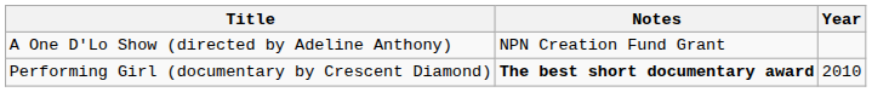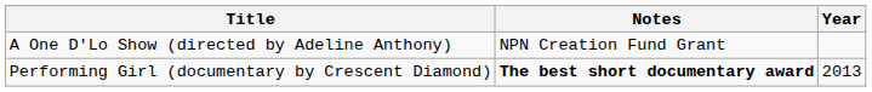Performing Girl (documentary by Crescent Diamond) | Year: 2010 -> 2013
